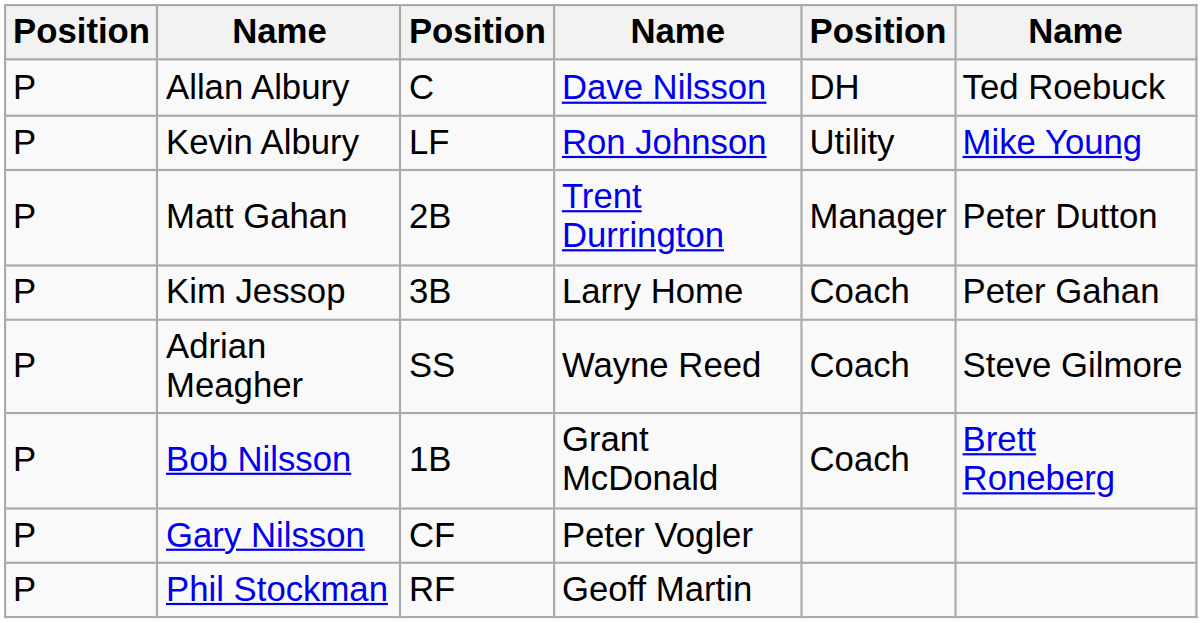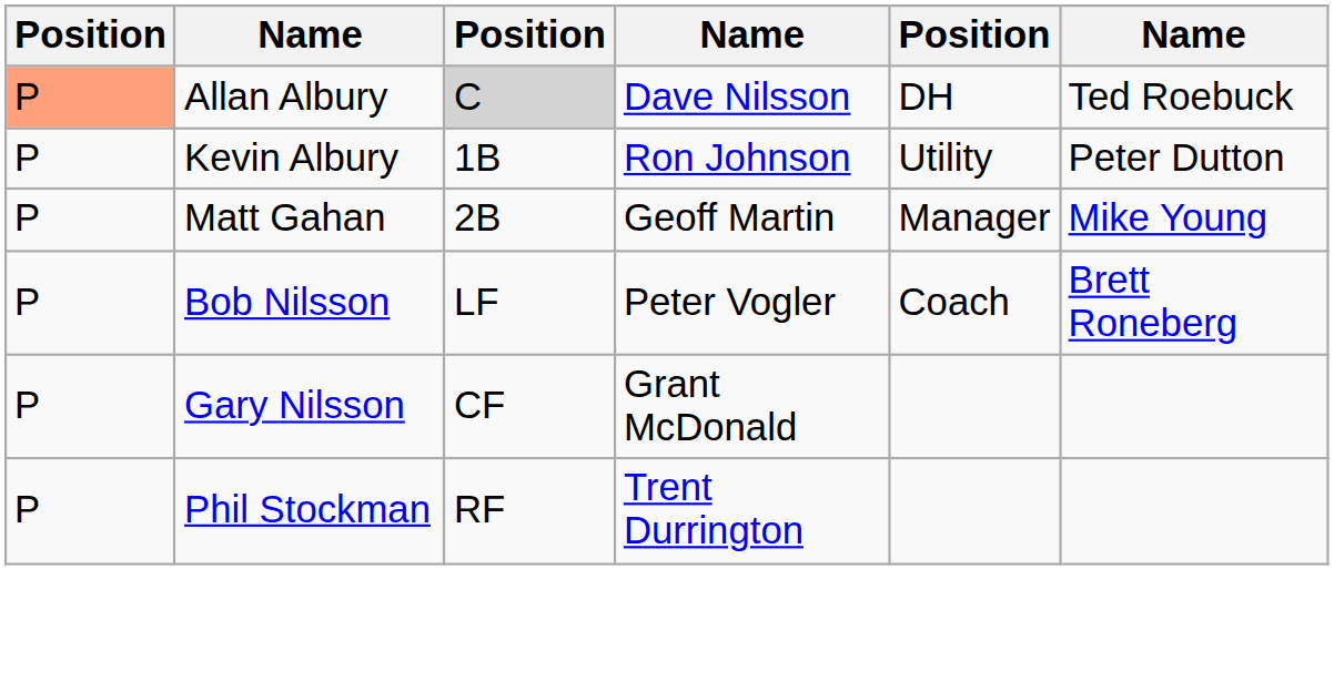Allan Albury | column 1: no background -> lightsalmon background
Allan Albury | column 3: no background -> lightgrey background
Kevin Albury | column 3: LF -> 1B
Kevin Albury | column 6: Mike Young -> Peter Dutton
Matt Gahan | column 4: Trent Durrington -> Geoff Martin
Matt Gahan | column 6: Peter Dutton -> Mike Young
- row: P | Kim Jessop | 3B | Larry Home | Coach | Peter Gahan
- row: P | Adrian Meagher | SS | Wayne Reed | Coach | Steve Gilmore
Bob Nilsson | column 3: 1B -> LF
Bob Nilsson | column 4: Grant McDonald -> Peter Vogler
Gary Nilsson | column 4: Peter Vogler -> Grant McDonald
Phil Stockman | column 4: Geoff Martin -> Trent Durrington
